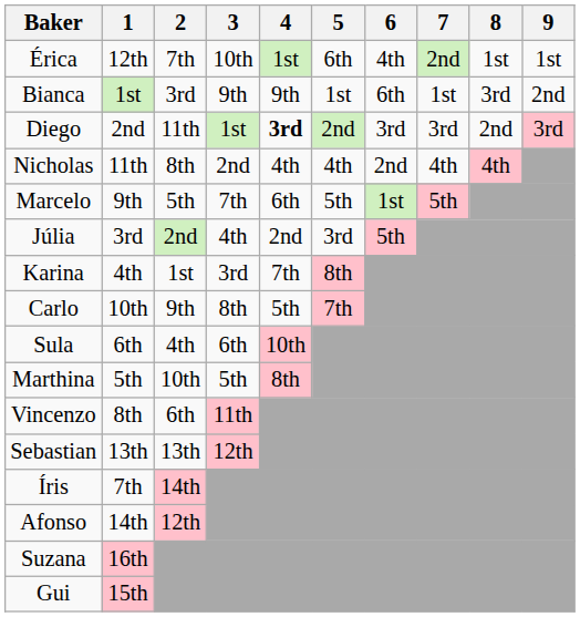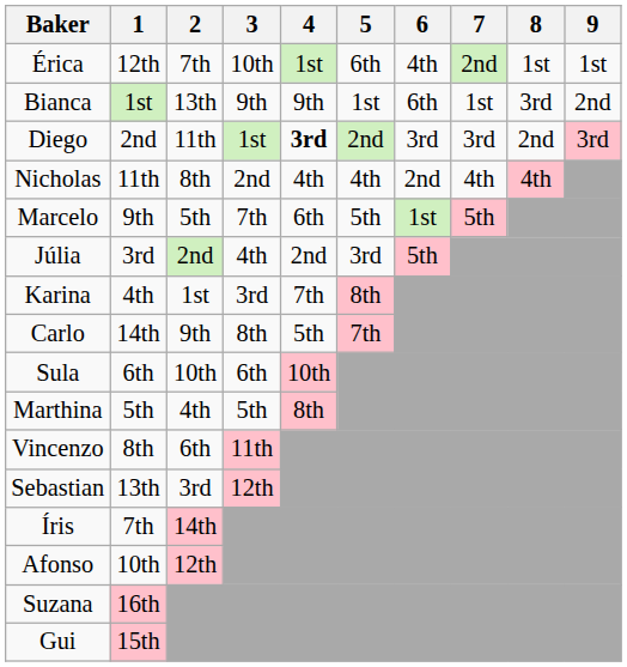Bianca | 2: 3rd -> 13th
Carlo | 1: 10th -> 14th
Sula | 2: 4th -> 10th
Marthina | 2: 10th -> 4th
Sebastian | 2: 13th -> 3rd
Afonso | 1: 14th -> 10th
